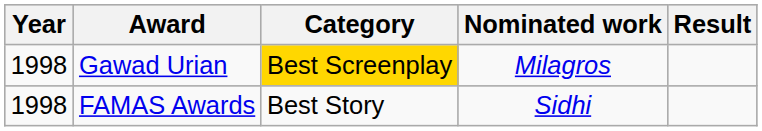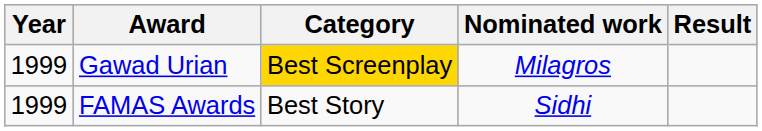Gawad Urian | Year: 1998 -> 1999
FAMAS Awards | Year: 1998 -> 1999
